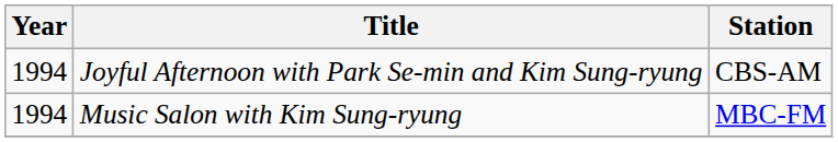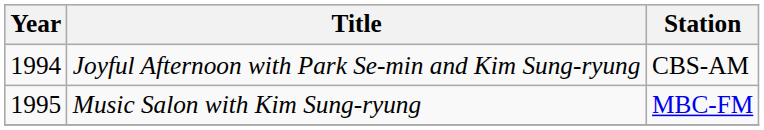Music Salon with Kim Sung-ryung | Year: 1994 -> 1995
